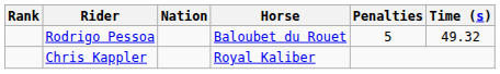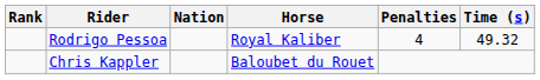Rodrigo Pessoa | Horse: Baloubet du Rouet -> Royal Kaliber
Rodrigo Pessoa | Penalties: 5 -> 4
Chris Kappler | Horse: Royal Kaliber -> Baloubet du Rouet
